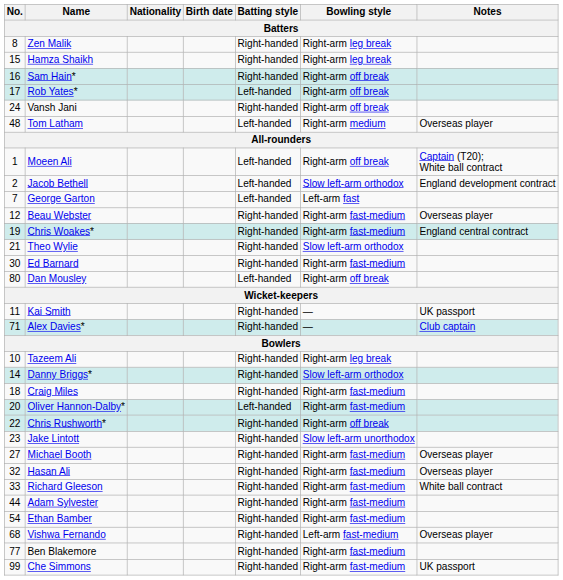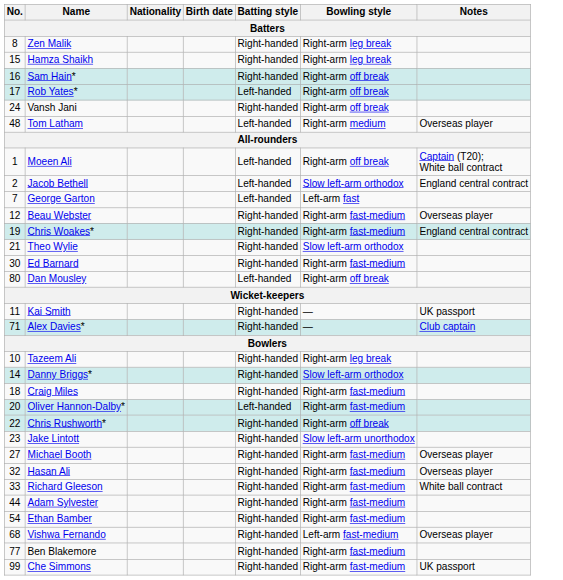Jacob Bethell | Notes: England development contract -> England central contract
